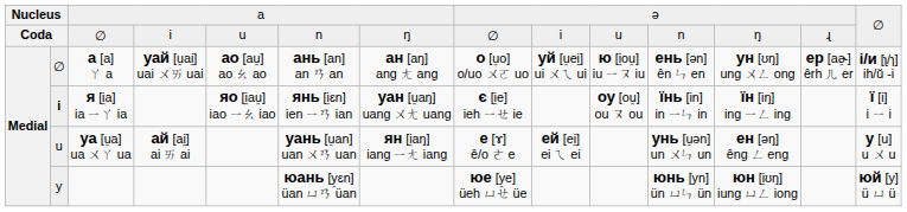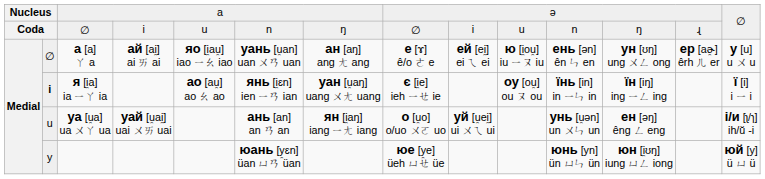a [a] ㄚ a | column 4: уай [u̯ai̯] uai ㄨㄞ uai -> ай [ai̯] ai ㄞ ai
a [a] ㄚ a | column 5: ao [au̯] ao ㄠ ao -> яо [i̯au̯] iao ㄧㄠ iao
a [a] ㄚ a | column 6: ань [an] an ㄢ an -> уань [u̯an] uan ㄨㄢ uan
a [a] ㄚ a | column 8: о [u̯o] o/uo ㄨㄛ uo -> е [ɤ] ê/o ㄜ e
a [a] ㄚ a | column 9: уй [u̯ei̯] ui ㄨㄟ ui -> ей [ei̯] ei ㄟ ei
a [a] ㄚ a | column 14: і/и [ʅ/ɿ] ih/ŭ -i -> у [u] u ㄨ u
я [i̯a] ia ㄧㄚ ia | column 5: яо [i̯au̯] iao ㄧㄠ iao -> ao [au̯] ao ㄠ ao
уа [u̯a] ua ㄨㄚ ua | column 4: ай [ai̯] ai ㄞ ai -> уай [u̯ai̯] uai ㄨㄞ uai
уа [u̯a] ua ㄨㄚ ua | column 6: уань [u̯an] uan ㄨㄢ uan -> ань [an] an ㄢ an
уа [u̯a] ua ㄨㄚ ua | column 8: е [ɤ] ê/o ㄜ e -> о [u̯o] o/uo ㄨㄛ uo
уа [u̯a] ua ㄨㄚ ua | column 9: ей [ei̯] ei ㄟ ei -> уй [u̯ei̯] ui ㄨㄟ ui
уа [u̯a] ua ㄨㄚ ua | column 14: у [u] u ㄨ u -> і/и [ʅ/ɿ] ih/ŭ -i
